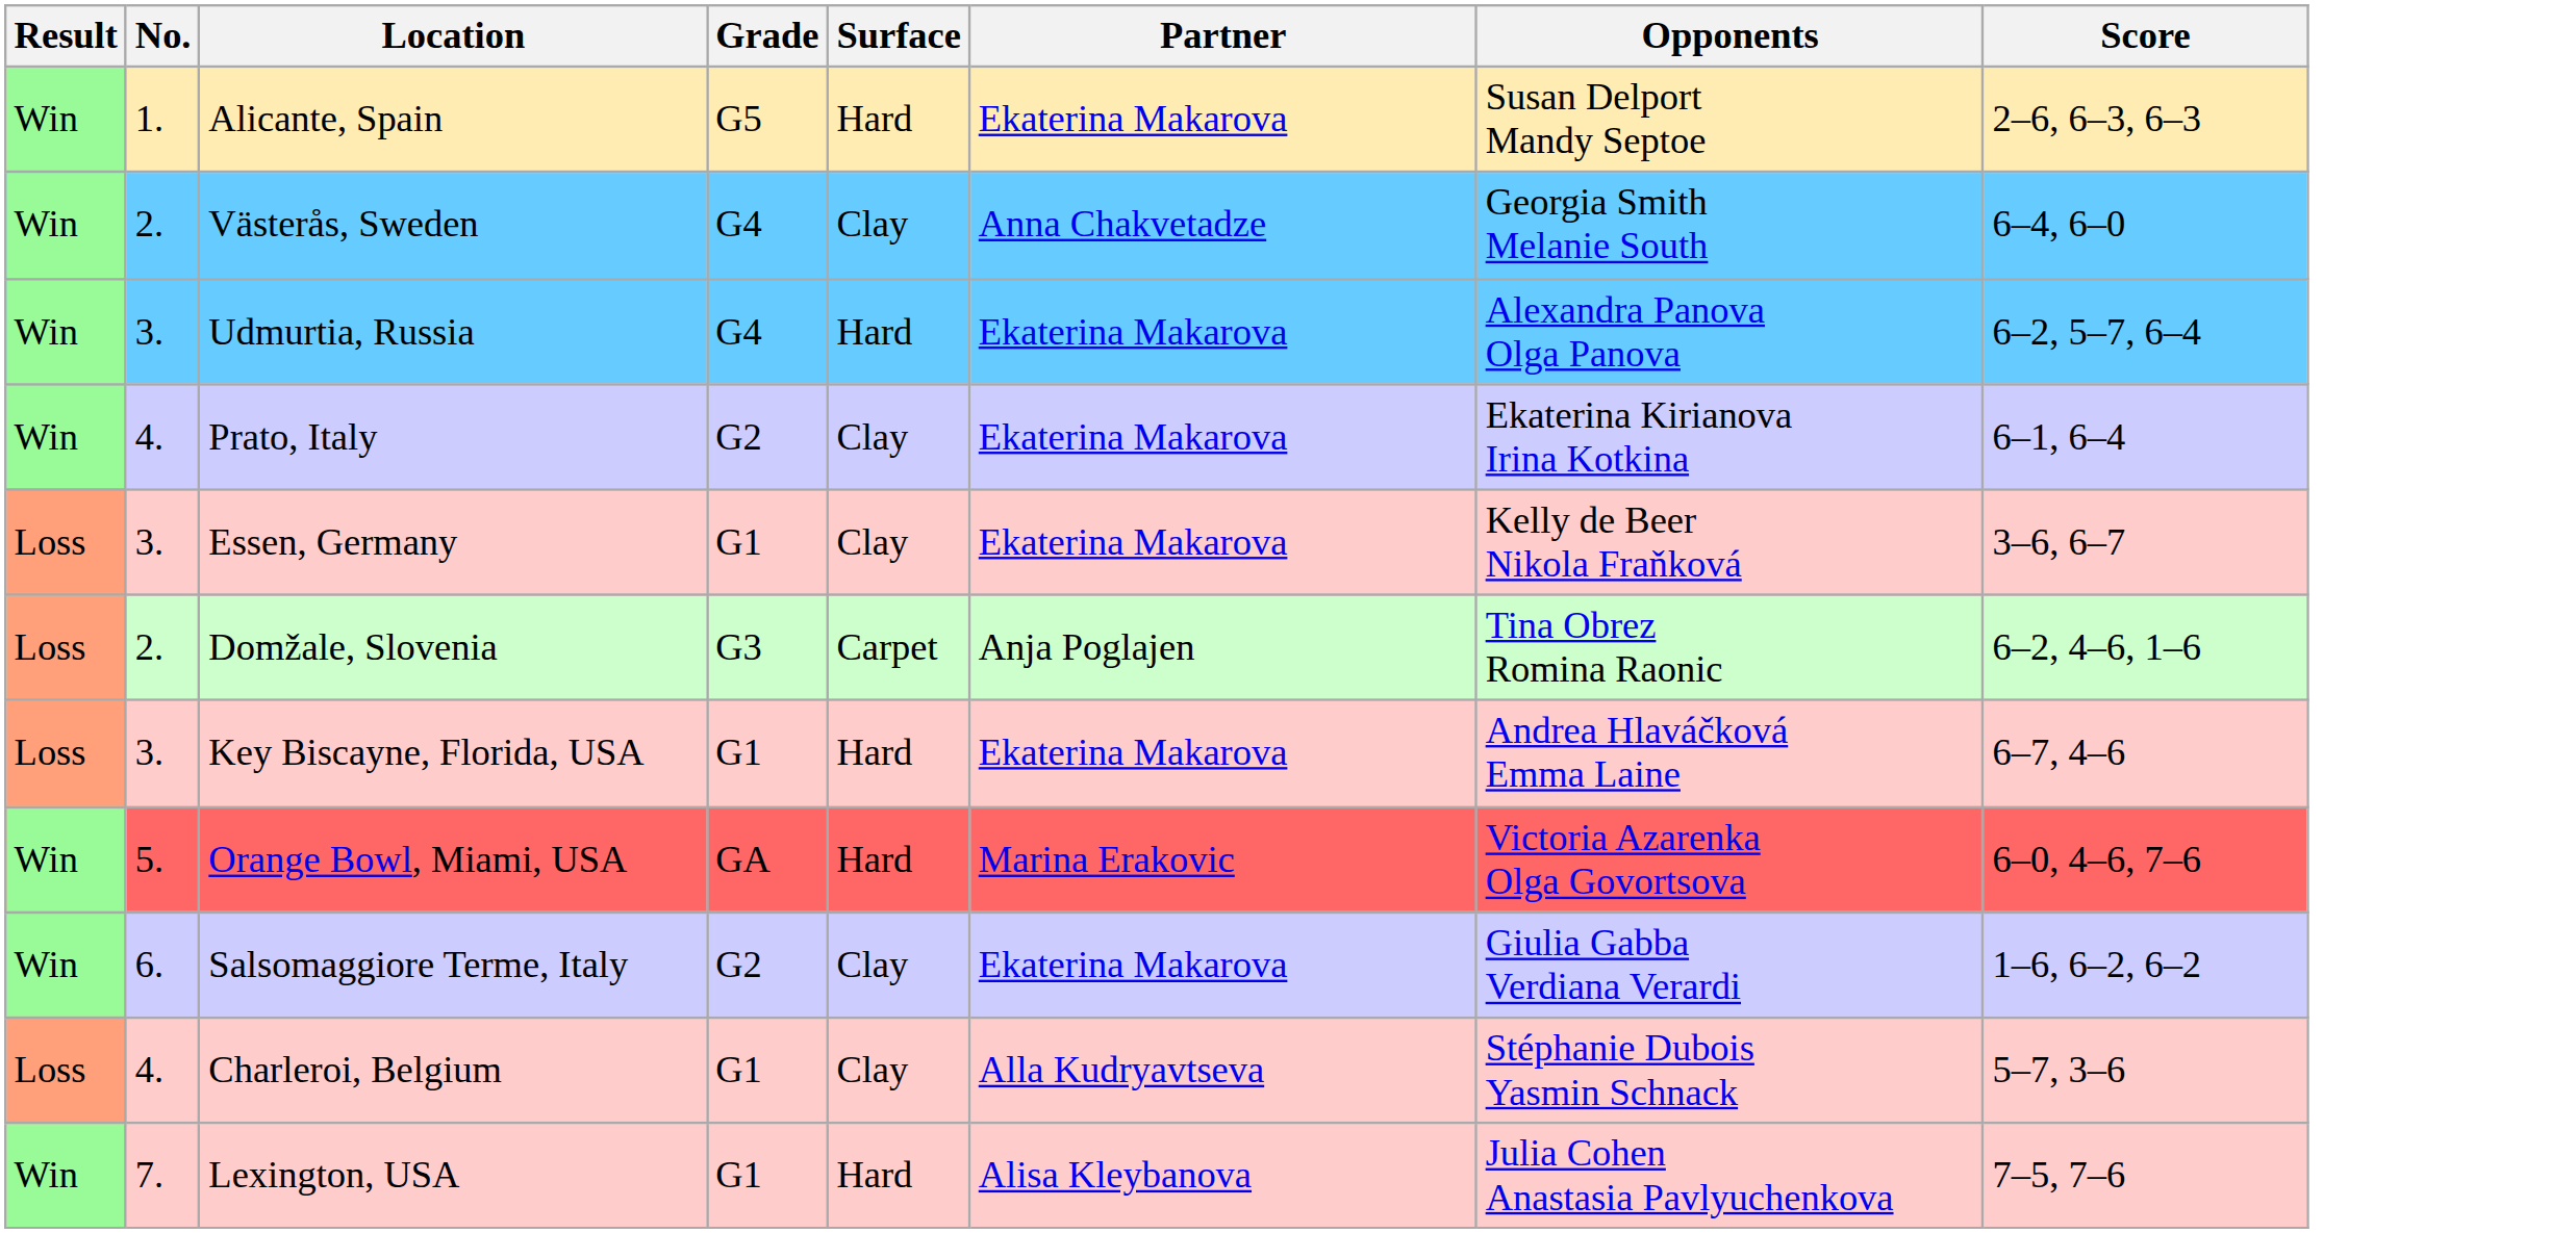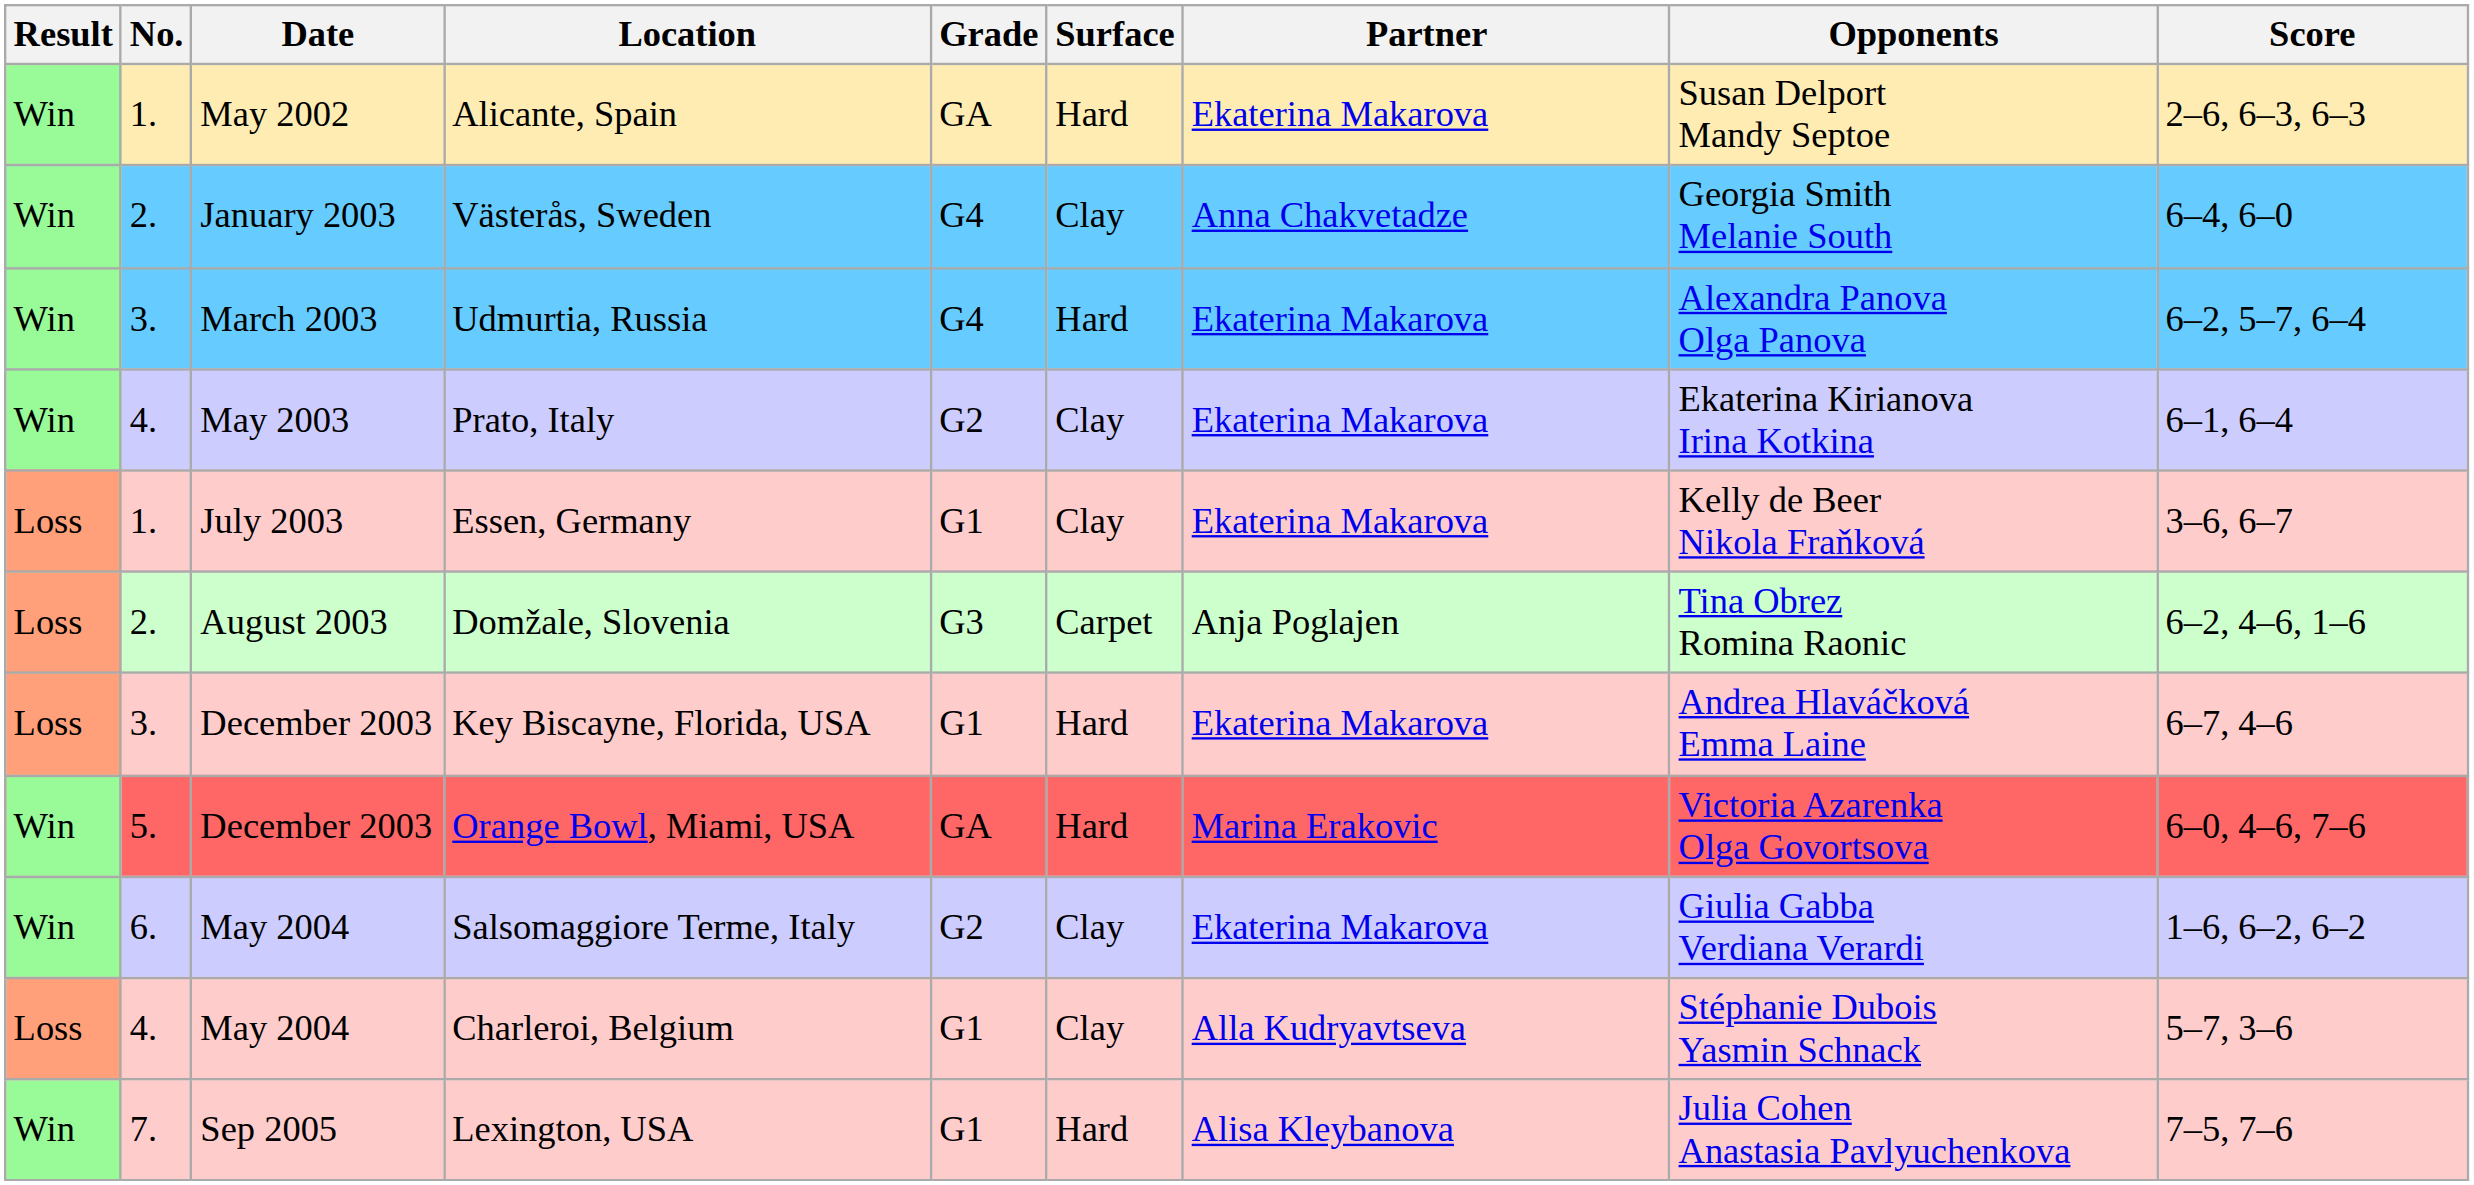+ column: Date | May 2002 | January 2003 | March 2003 | May 2003 | July 2003 | August 2003 | December 2003 | December 2003 | May 2004 | May 2004 | Sep 2005
Alicante, Spain | Grade: G5 -> GA
Essen, Germany | No.: 3. -> 1.
